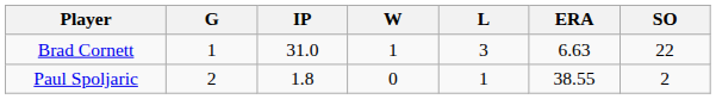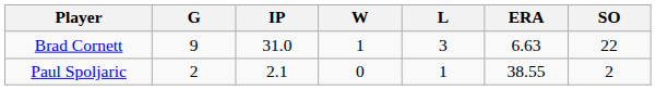Brad Cornett | G: 1 -> 9
Paul Spoljaric | IP: 1.8 -> 2.1
